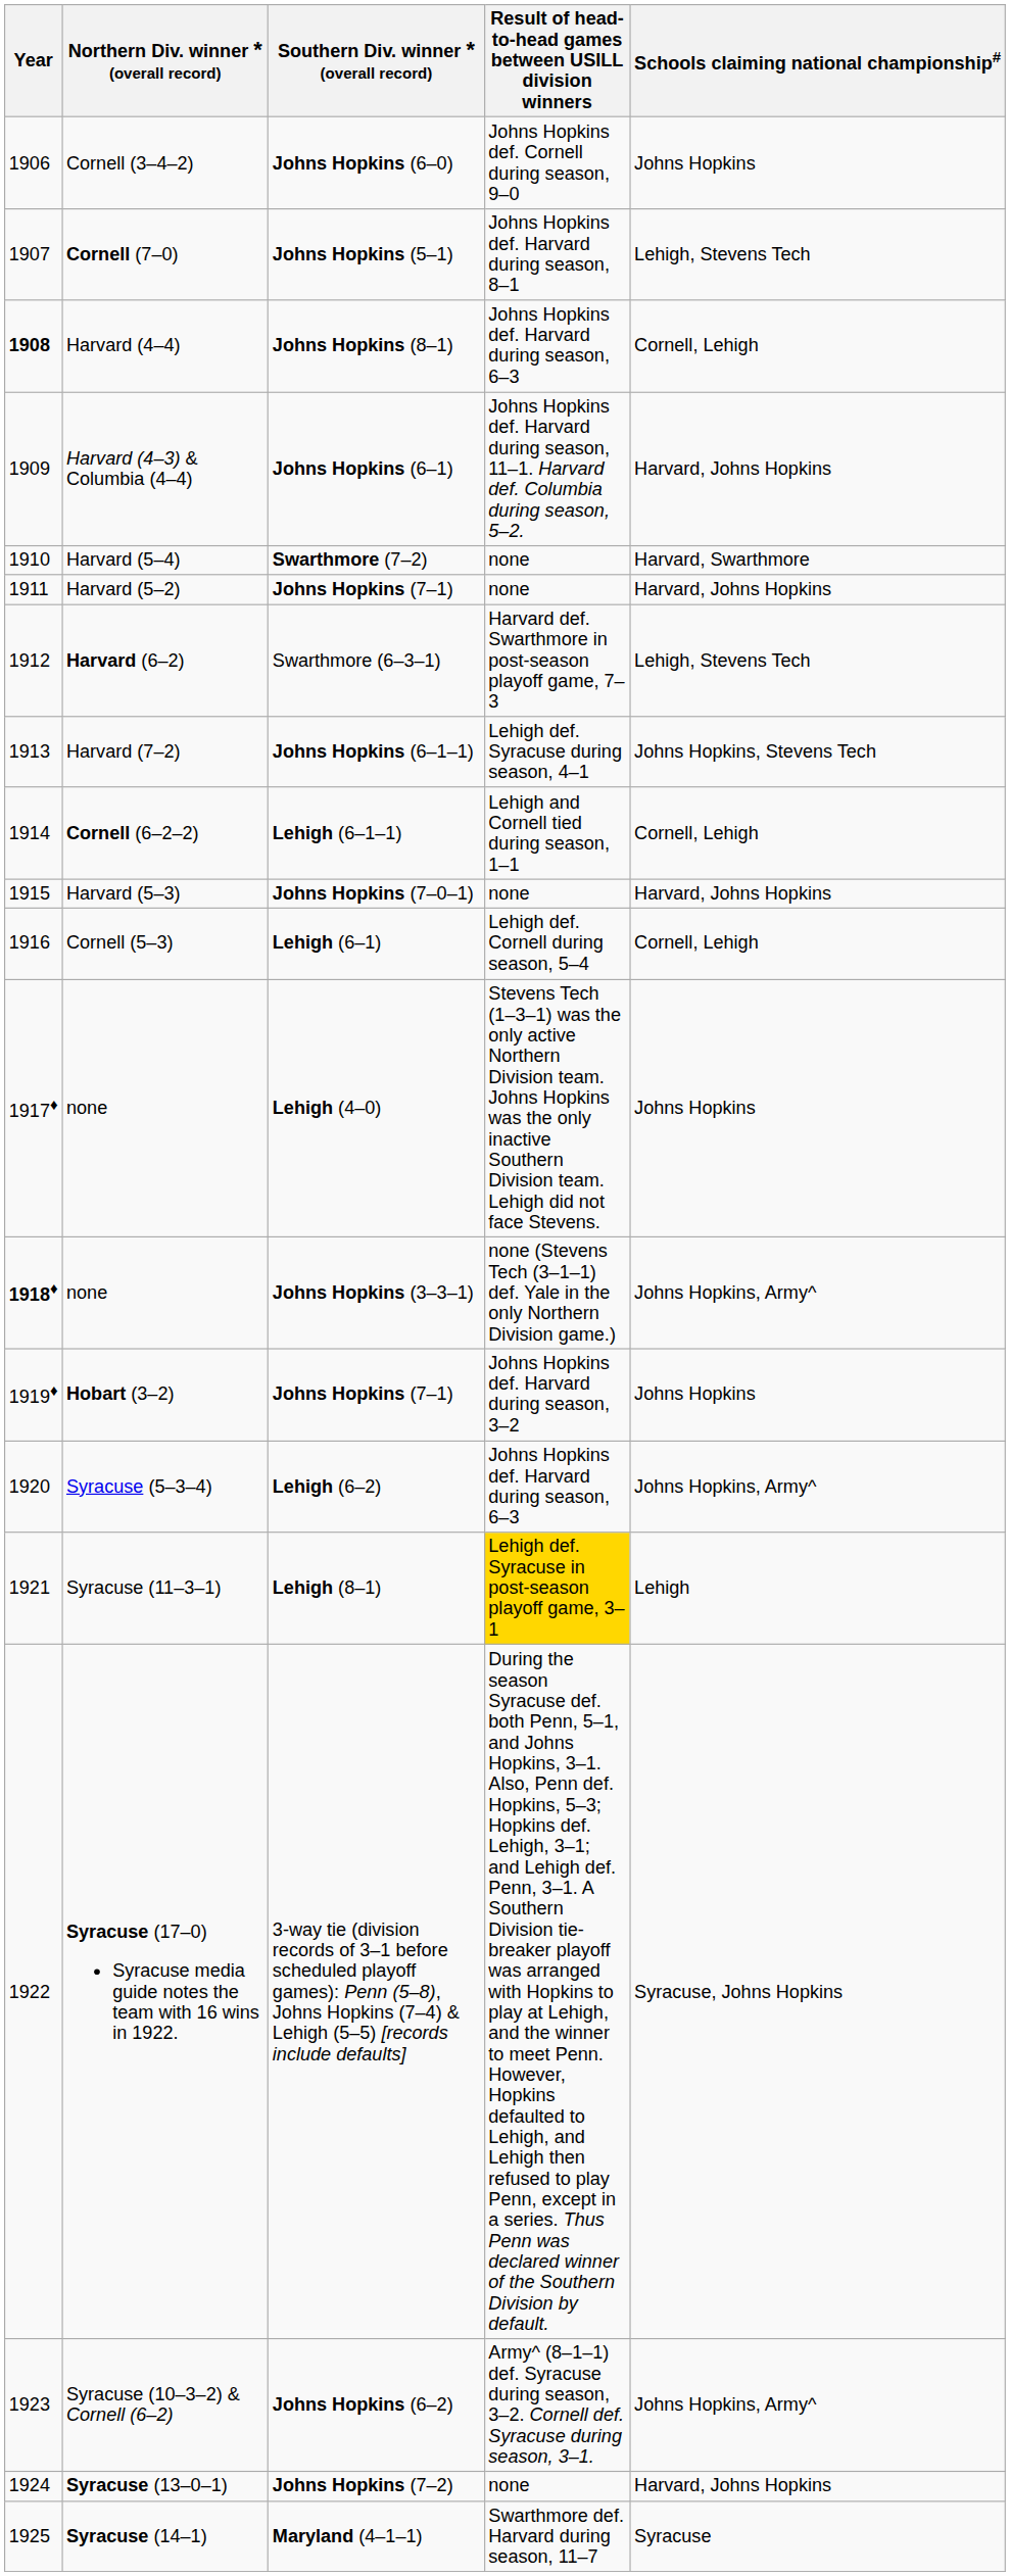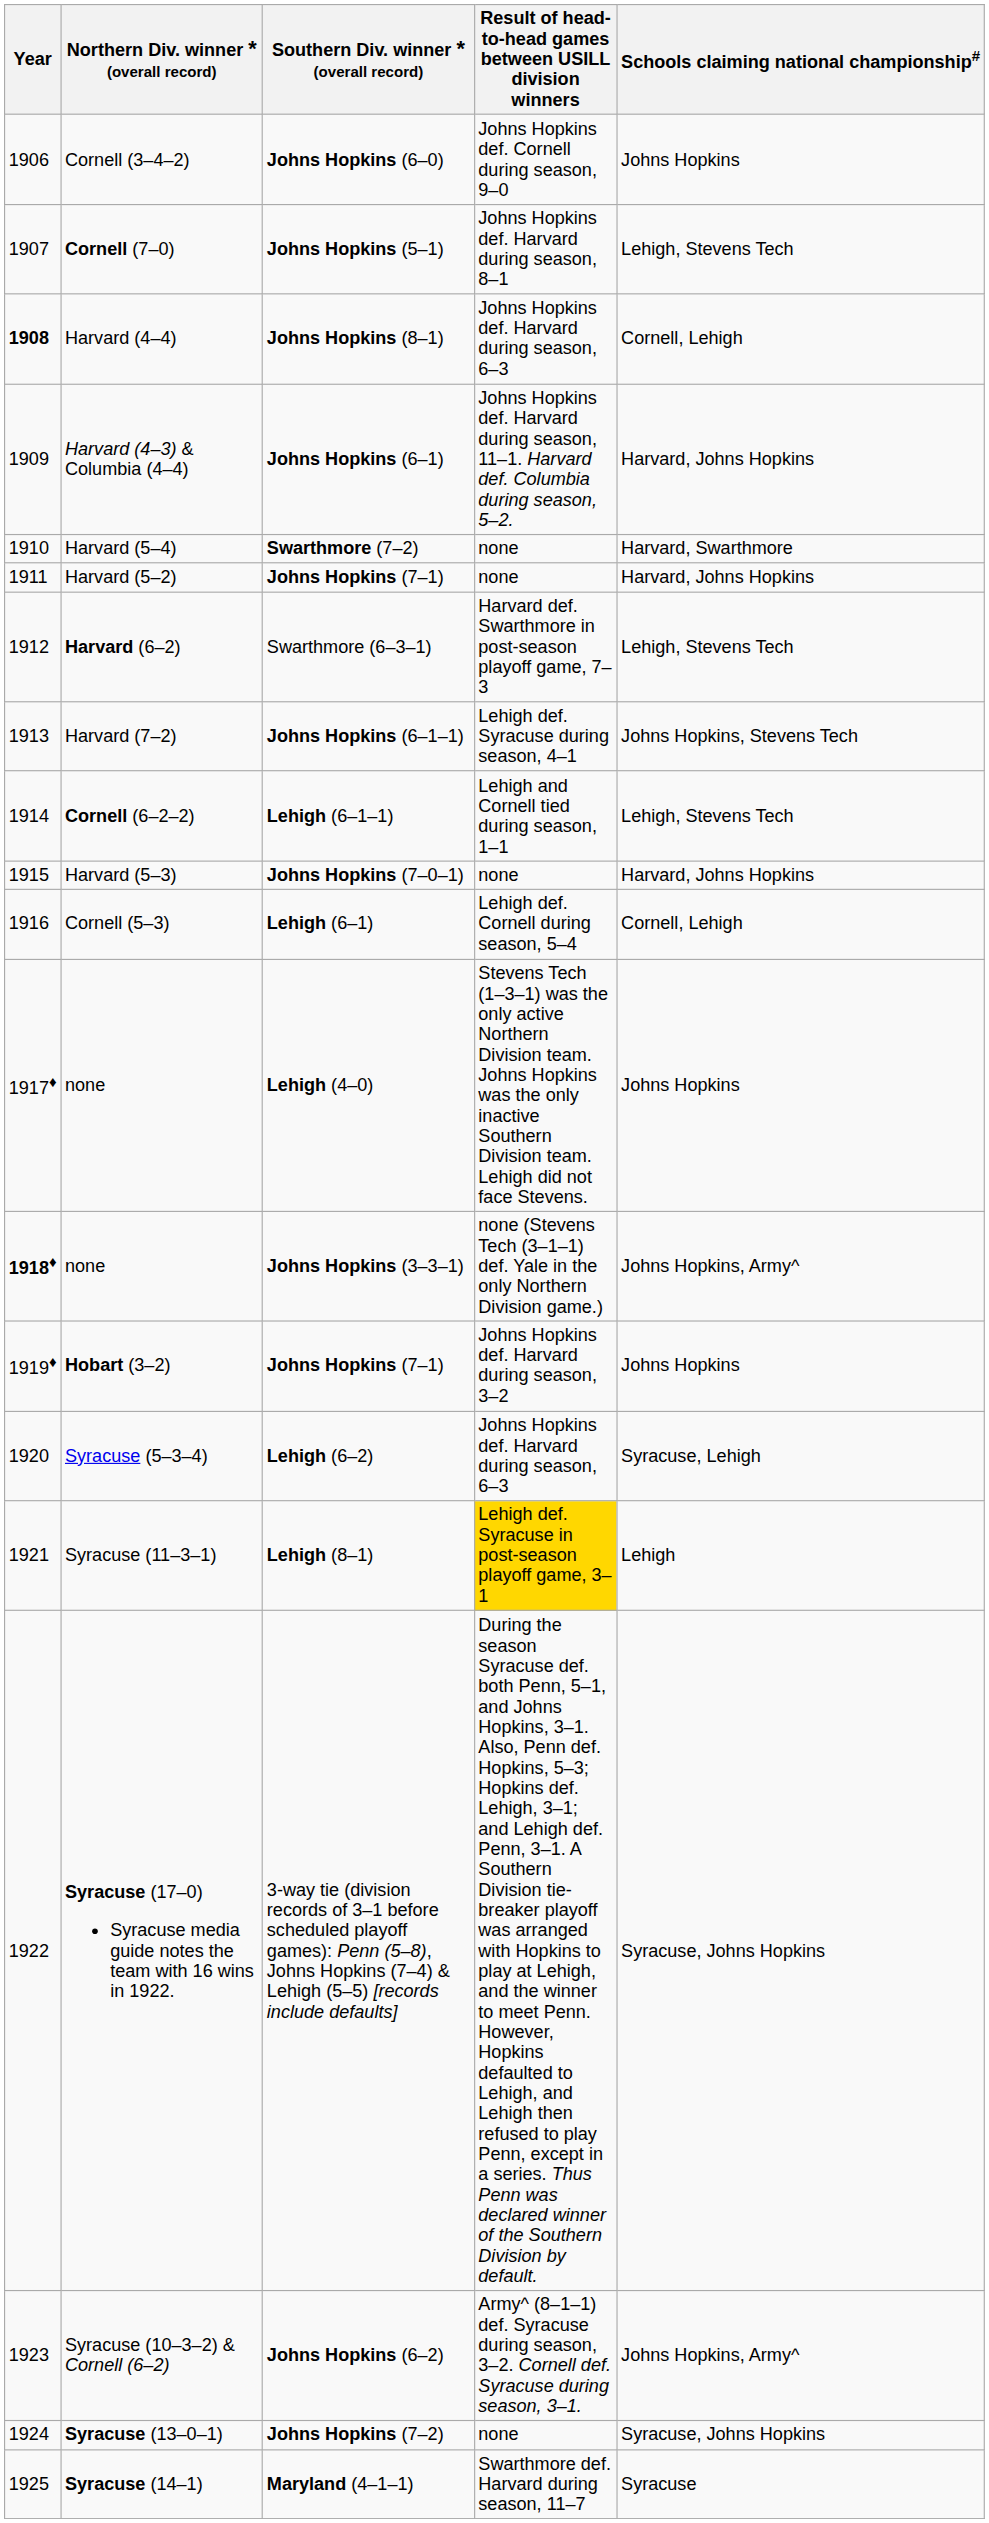Cornell (6–2–2) | Schools claiming national championship#: Cornell, Lehigh -> Lehigh, Stevens Tech
Syracuse (5–3–4) | Schools claiming national championship#: Johns Hopkins, Army^ -> Syracuse, Lehigh
Syracuse (13–0–1) | Schools claiming national championship#: Harvard, Johns Hopkins -> Syracuse, Johns Hopkins
